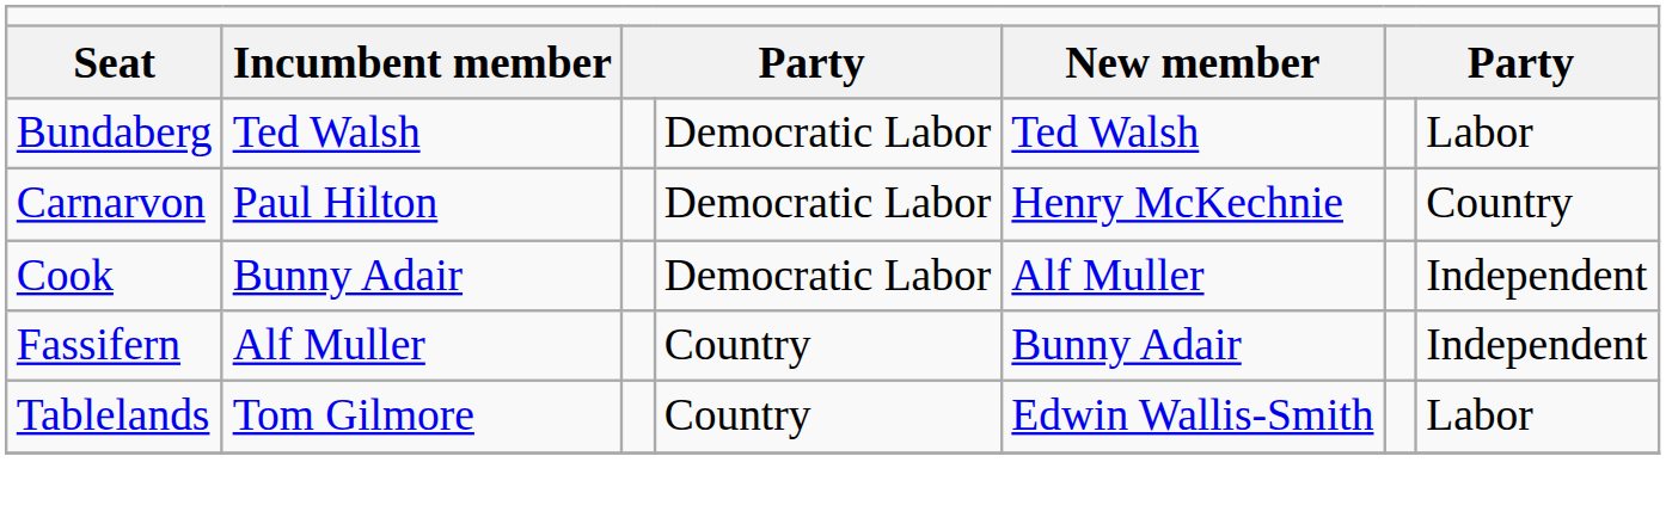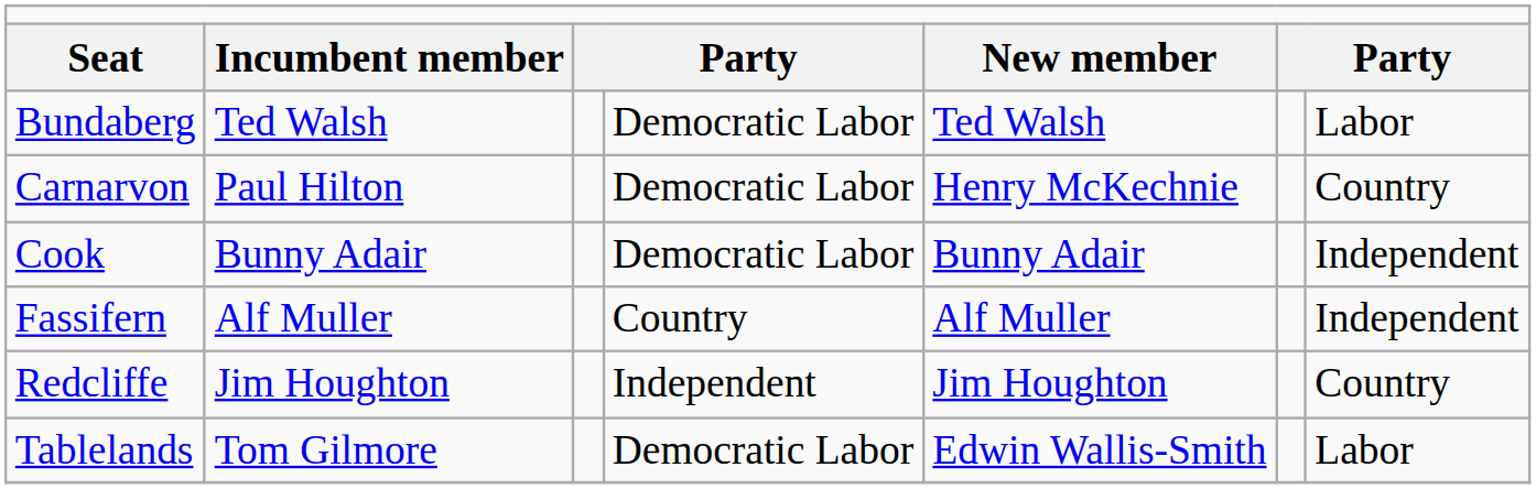Cook | column 5: Alf Muller -> Bunny Adair
Fassifern | column 5: Bunny Adair -> Alf Muller
+ row: Redcliffe | Jim Houghton | Independent | Jim Houghton | Country
Tablelands | column 4: Country -> Democratic Labor
